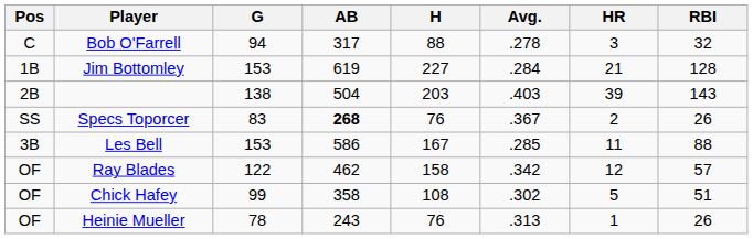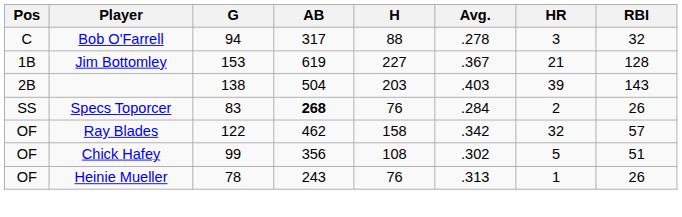Jim Bottomley | Avg.: .284 -> .367
Specs Toporcer | Avg.: .367 -> .284
- row: 3B | Les Bell | 153 | 586 | 167 | .285 | 11 | 88
Ray Blades | HR: 12 -> 32
Chick Hafey | AB: 358 -> 356
